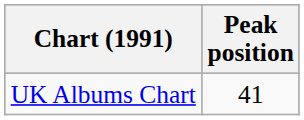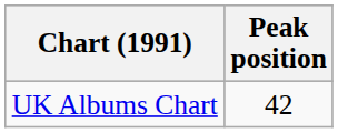UK Albums Chart | Peak position: 41 -> 42
